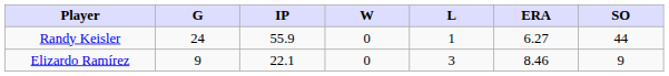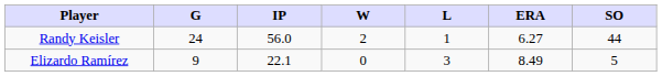Randy Keisler | IP: 55.9 -> 56.0
Randy Keisler | W: 0 -> 2
Elizardo Ramírez | ERA: 8.46 -> 8.49
Elizardo Ramírez | SO: 9 -> 5
